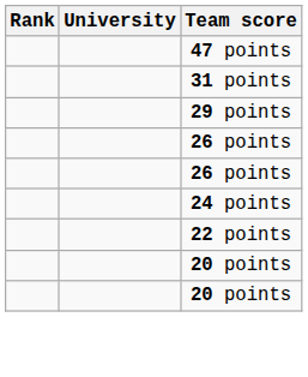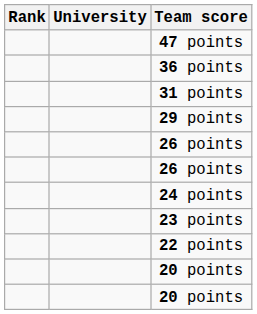+ row: 36 points
+ row: 23 points
